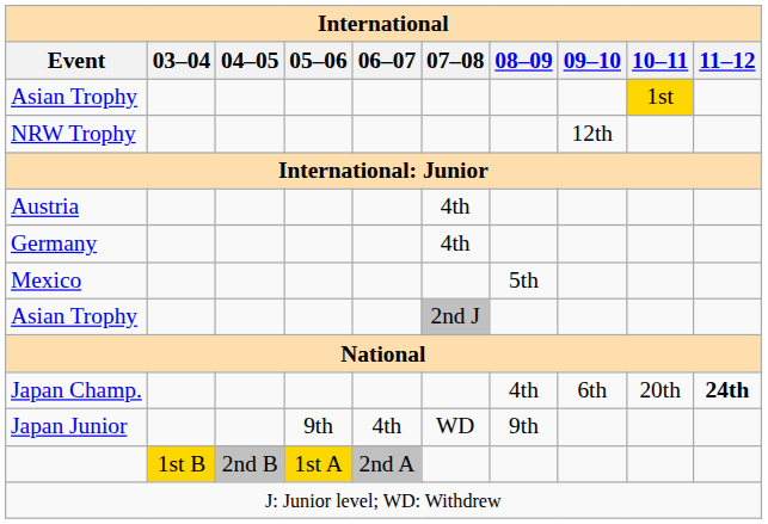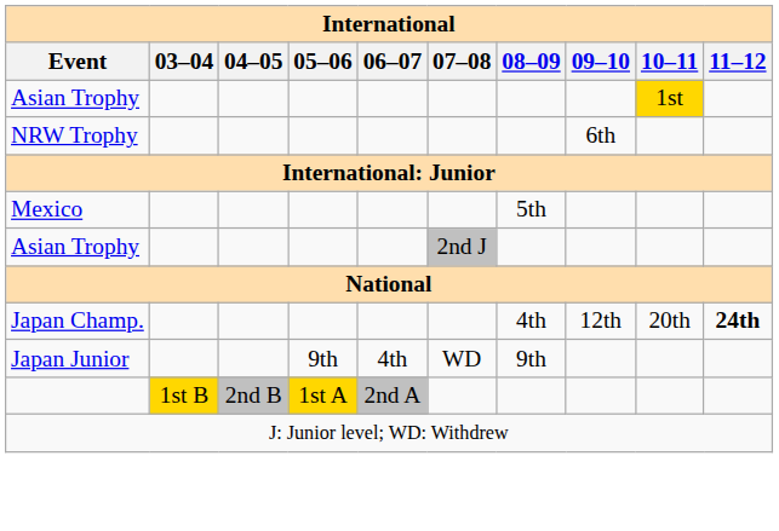NRW Trophy | 09–10: 12th -> 6th
- row: Austria | 4th
- row: Germany | 4th
Japan Champ. | 09–10: 6th -> 12th
